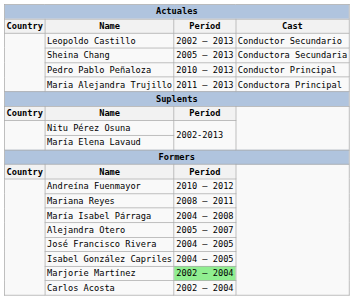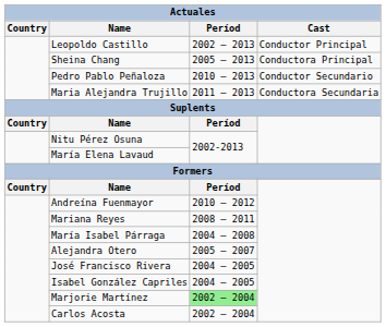Leopoldo Castillo | Cast: Conductor Secundario -> Conductor Principal
Sheina Chang | Cast: Conductora Secundaria -> Conductora Principal
Pedro Pablo Peñaloza | Cast: Conductor Principal -> Conductor Secundario
Maria Alejandra Trujillo | Cast: Conductora Principal -> Conductora Secundaria
